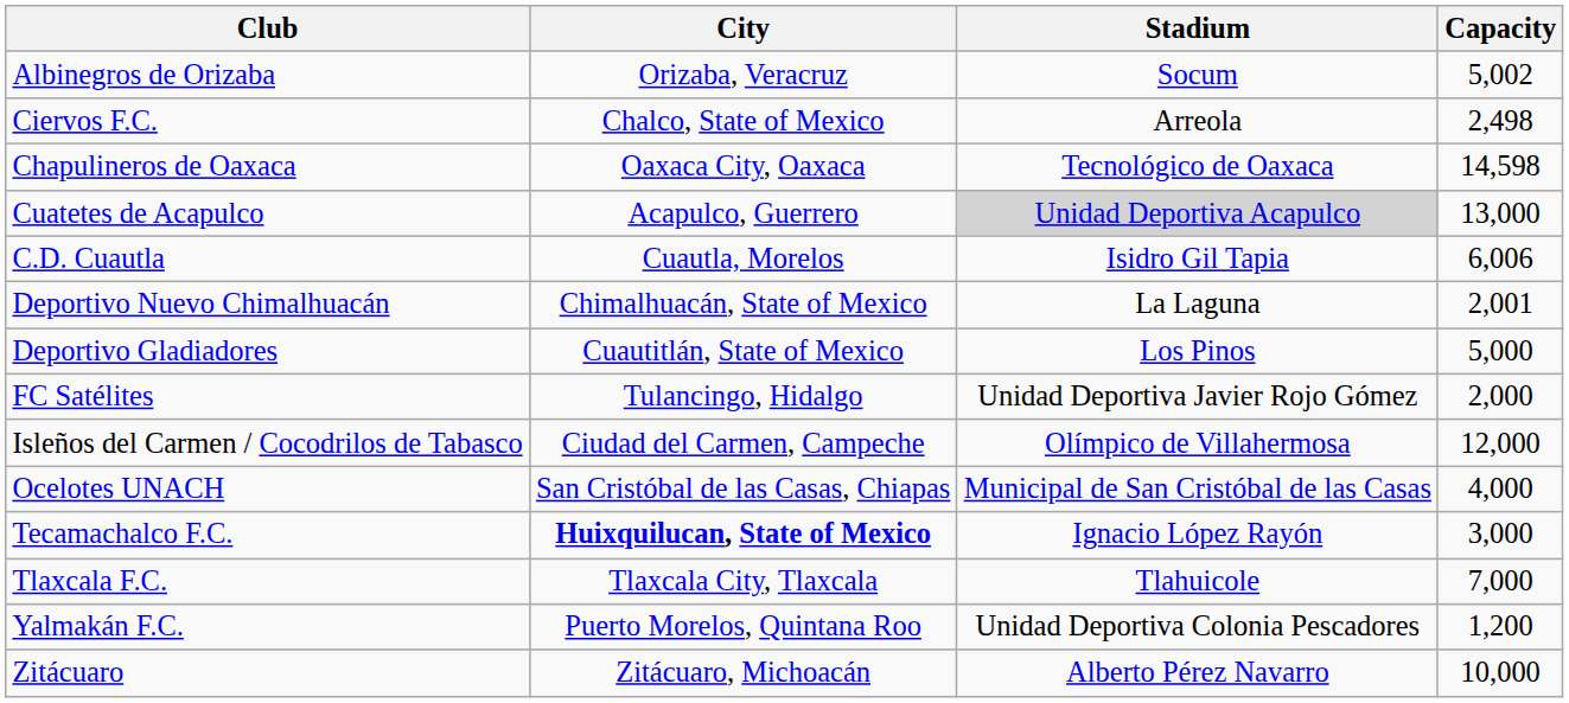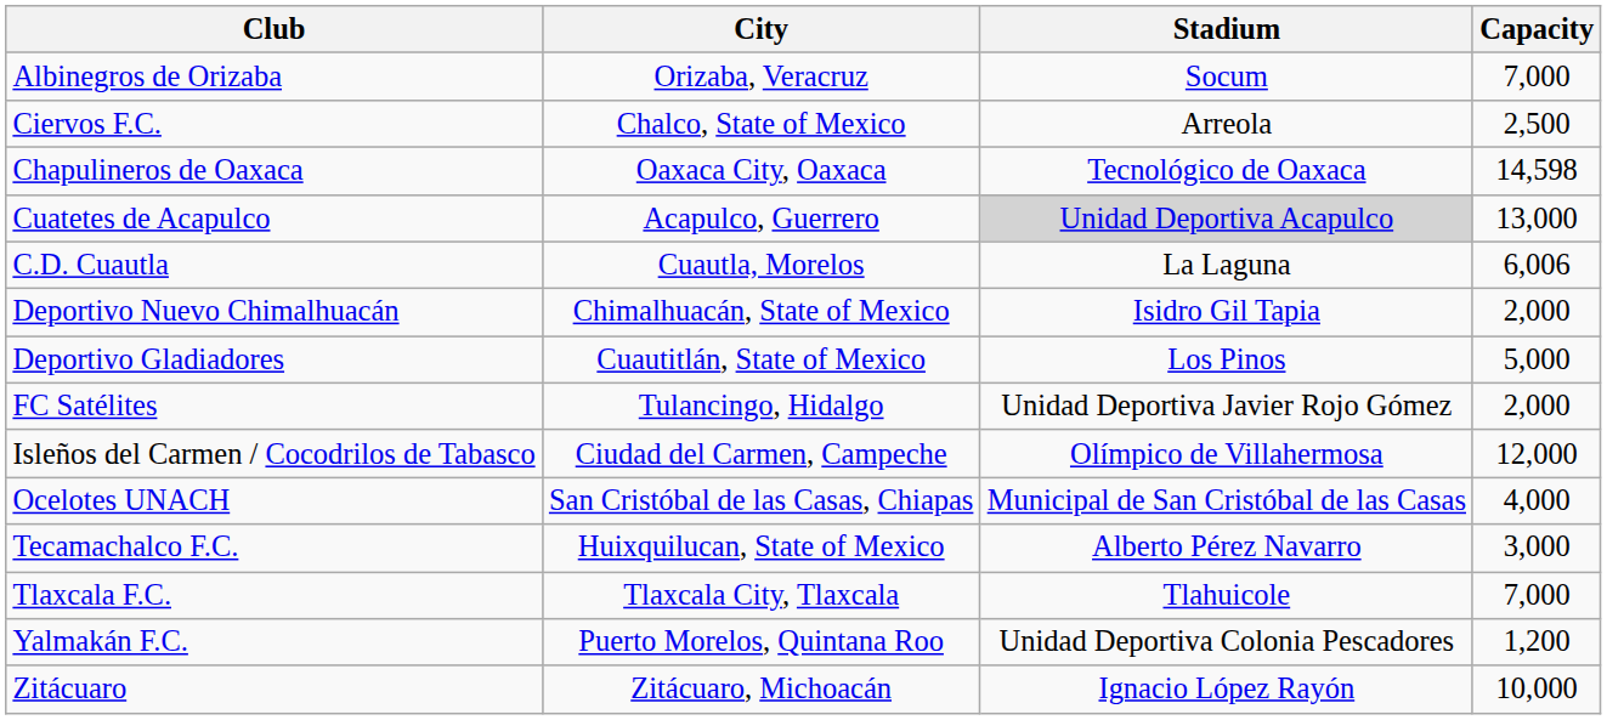Albinegros de Orizaba | Capacity: 5,002 -> 7,000
Ciervos F.C. | Capacity: 2,498 -> 2,500
C.D. Cuautla | Stadium: Isidro Gil Tapia -> La Laguna
Deportivo Nuevo Chimalhuacán | Stadium: La Laguna -> Isidro Gil Tapia
Deportivo Nuevo Chimalhuacán | Capacity: 2,001 -> 2,000
Tecamachalco F.C. | City: bold -> normal
Tecamachalco F.C. | Stadium: Ignacio López Rayón -> Alberto Pérez Navarro
Zitácuaro | Stadium: Alberto Pérez Navarro -> Ignacio López Rayón
